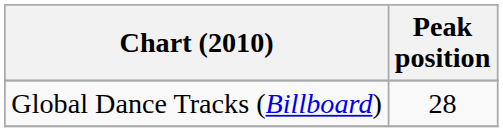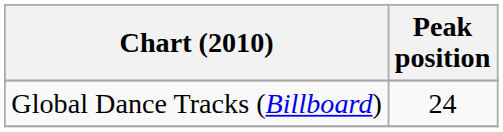Global Dance Tracks (Billboard) | Peak position: 28 -> 24
